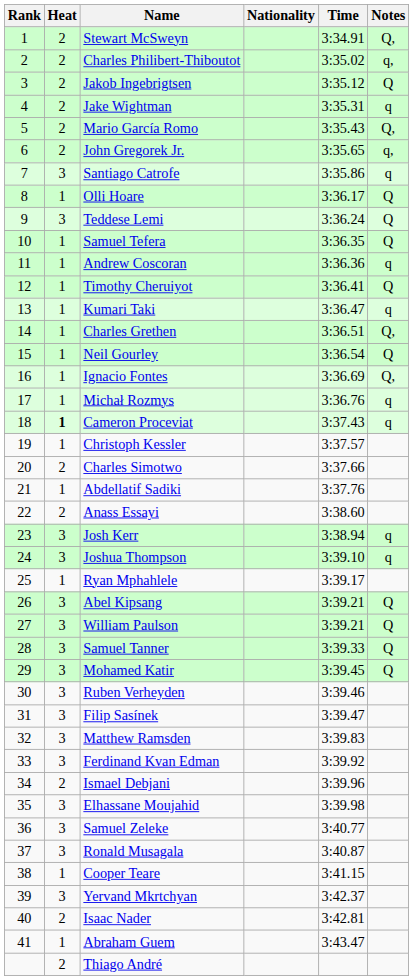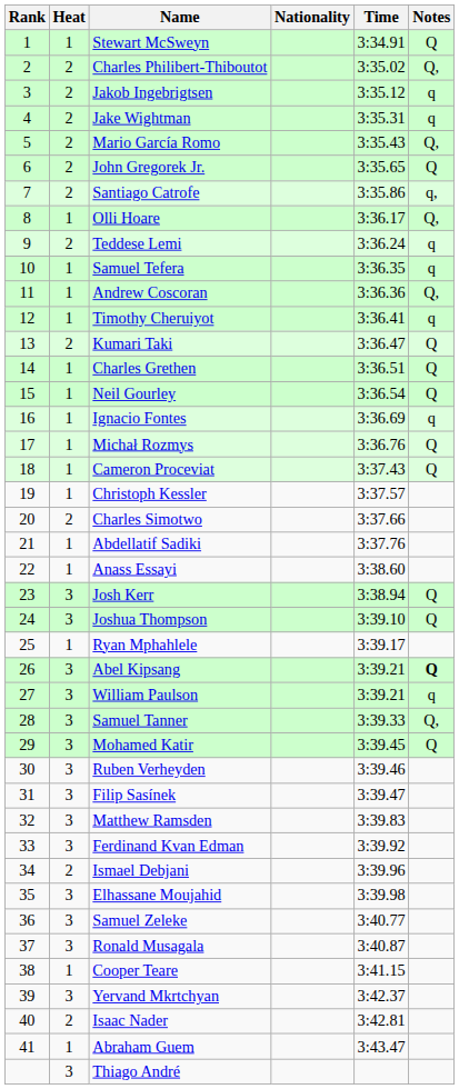Stewart McSweyn | Heat: 2 -> 1
Stewart McSweyn | Notes: Q, -> Q
Charles Philibert-Thiboutot | Notes: q, -> Q,
Jakob Ingebrigtsen | Notes: Q -> q
John Gregorek Jr. | Notes: q, -> Q
Santiago Catrofe | Heat: 3 -> 2
Santiago Catrofe | Notes: q -> q,
Olli Hoare | Notes: Q -> Q,
Teddese Lemi | Heat: 3 -> 2
Teddese Lemi | Notes: Q -> q
Samuel Tefera | Notes: Q -> q
Andrew Coscoran | Notes: q -> Q,
Timothy Cheruiyot | Notes: Q -> q
Kumari Taki | Heat: 1 -> 2
Kumari Taki | Notes: q -> Q
Charles Grethen | Notes: Q, -> Q
Ignacio Fontes | Notes: Q, -> q
Michał Rozmys | Notes: q -> Q
Cameron Proceviat | Heat: bold -> normal
Cameron Proceviat | Notes: q -> Q
Anass Essayi | Heat: 2 -> 1
Josh Kerr | Notes: q -> Q
Joshua Thompson | Notes: q -> Q
Abel Kipsang | Notes: normal -> bold
William Paulson | Notes: Q -> q
Samuel Tanner | Notes: Q -> Q,
Thiago André | Heat: 2 -> 3
